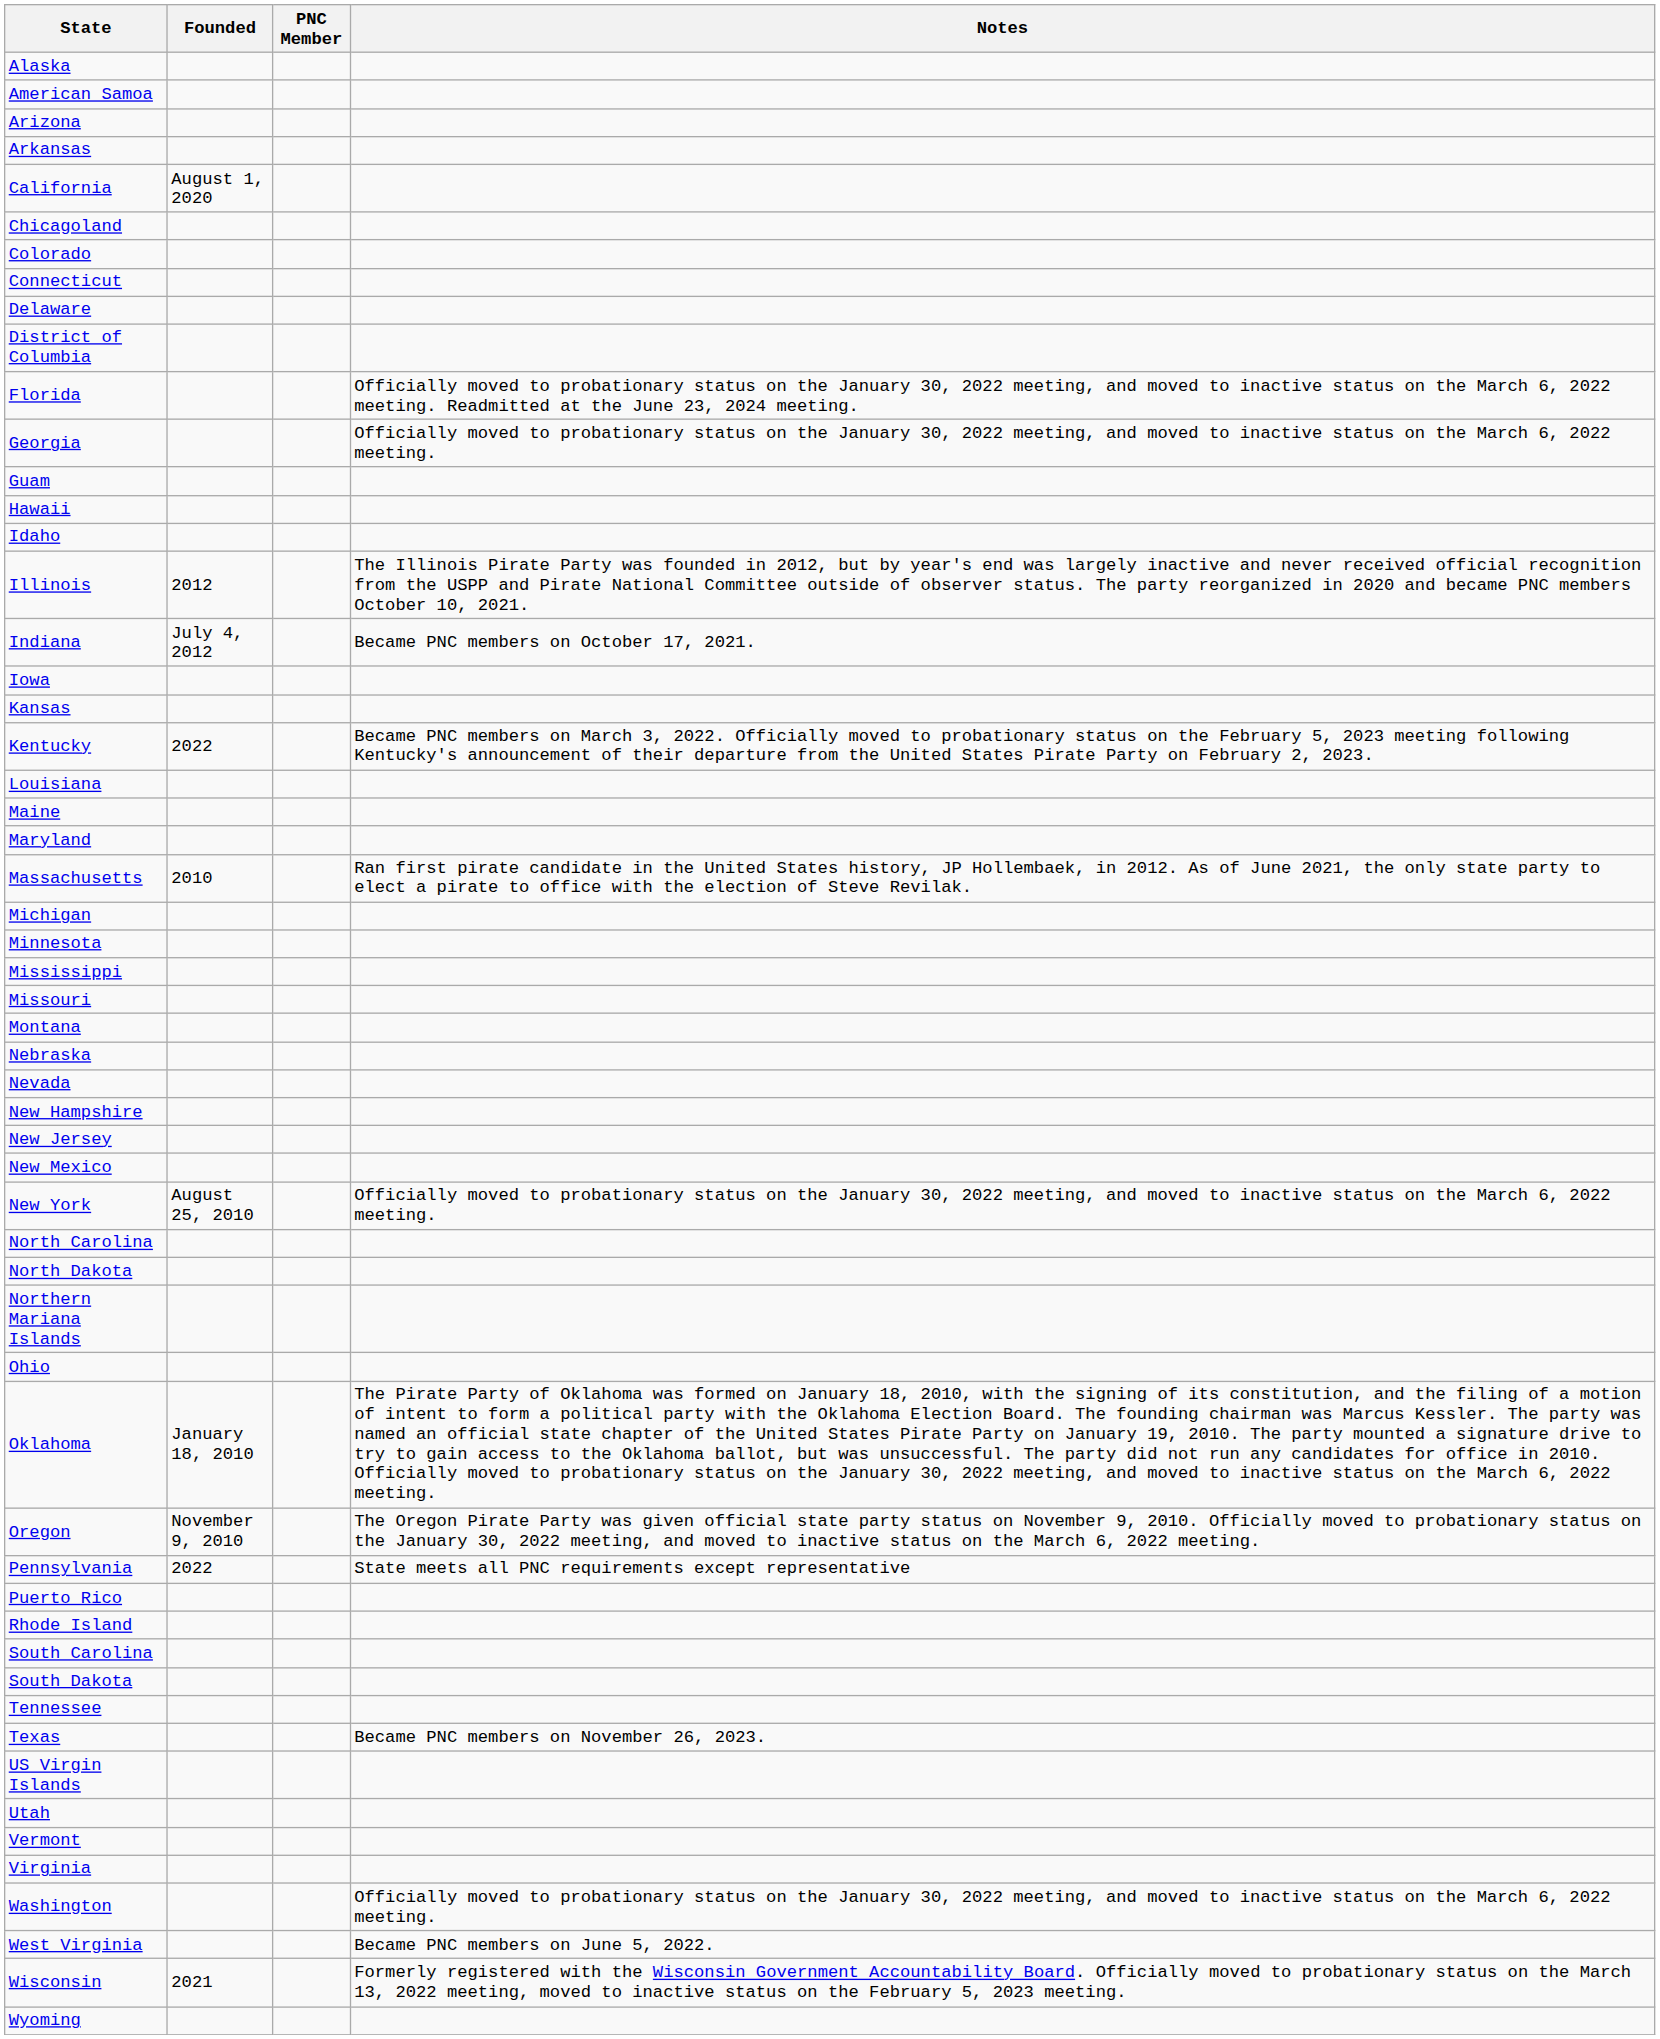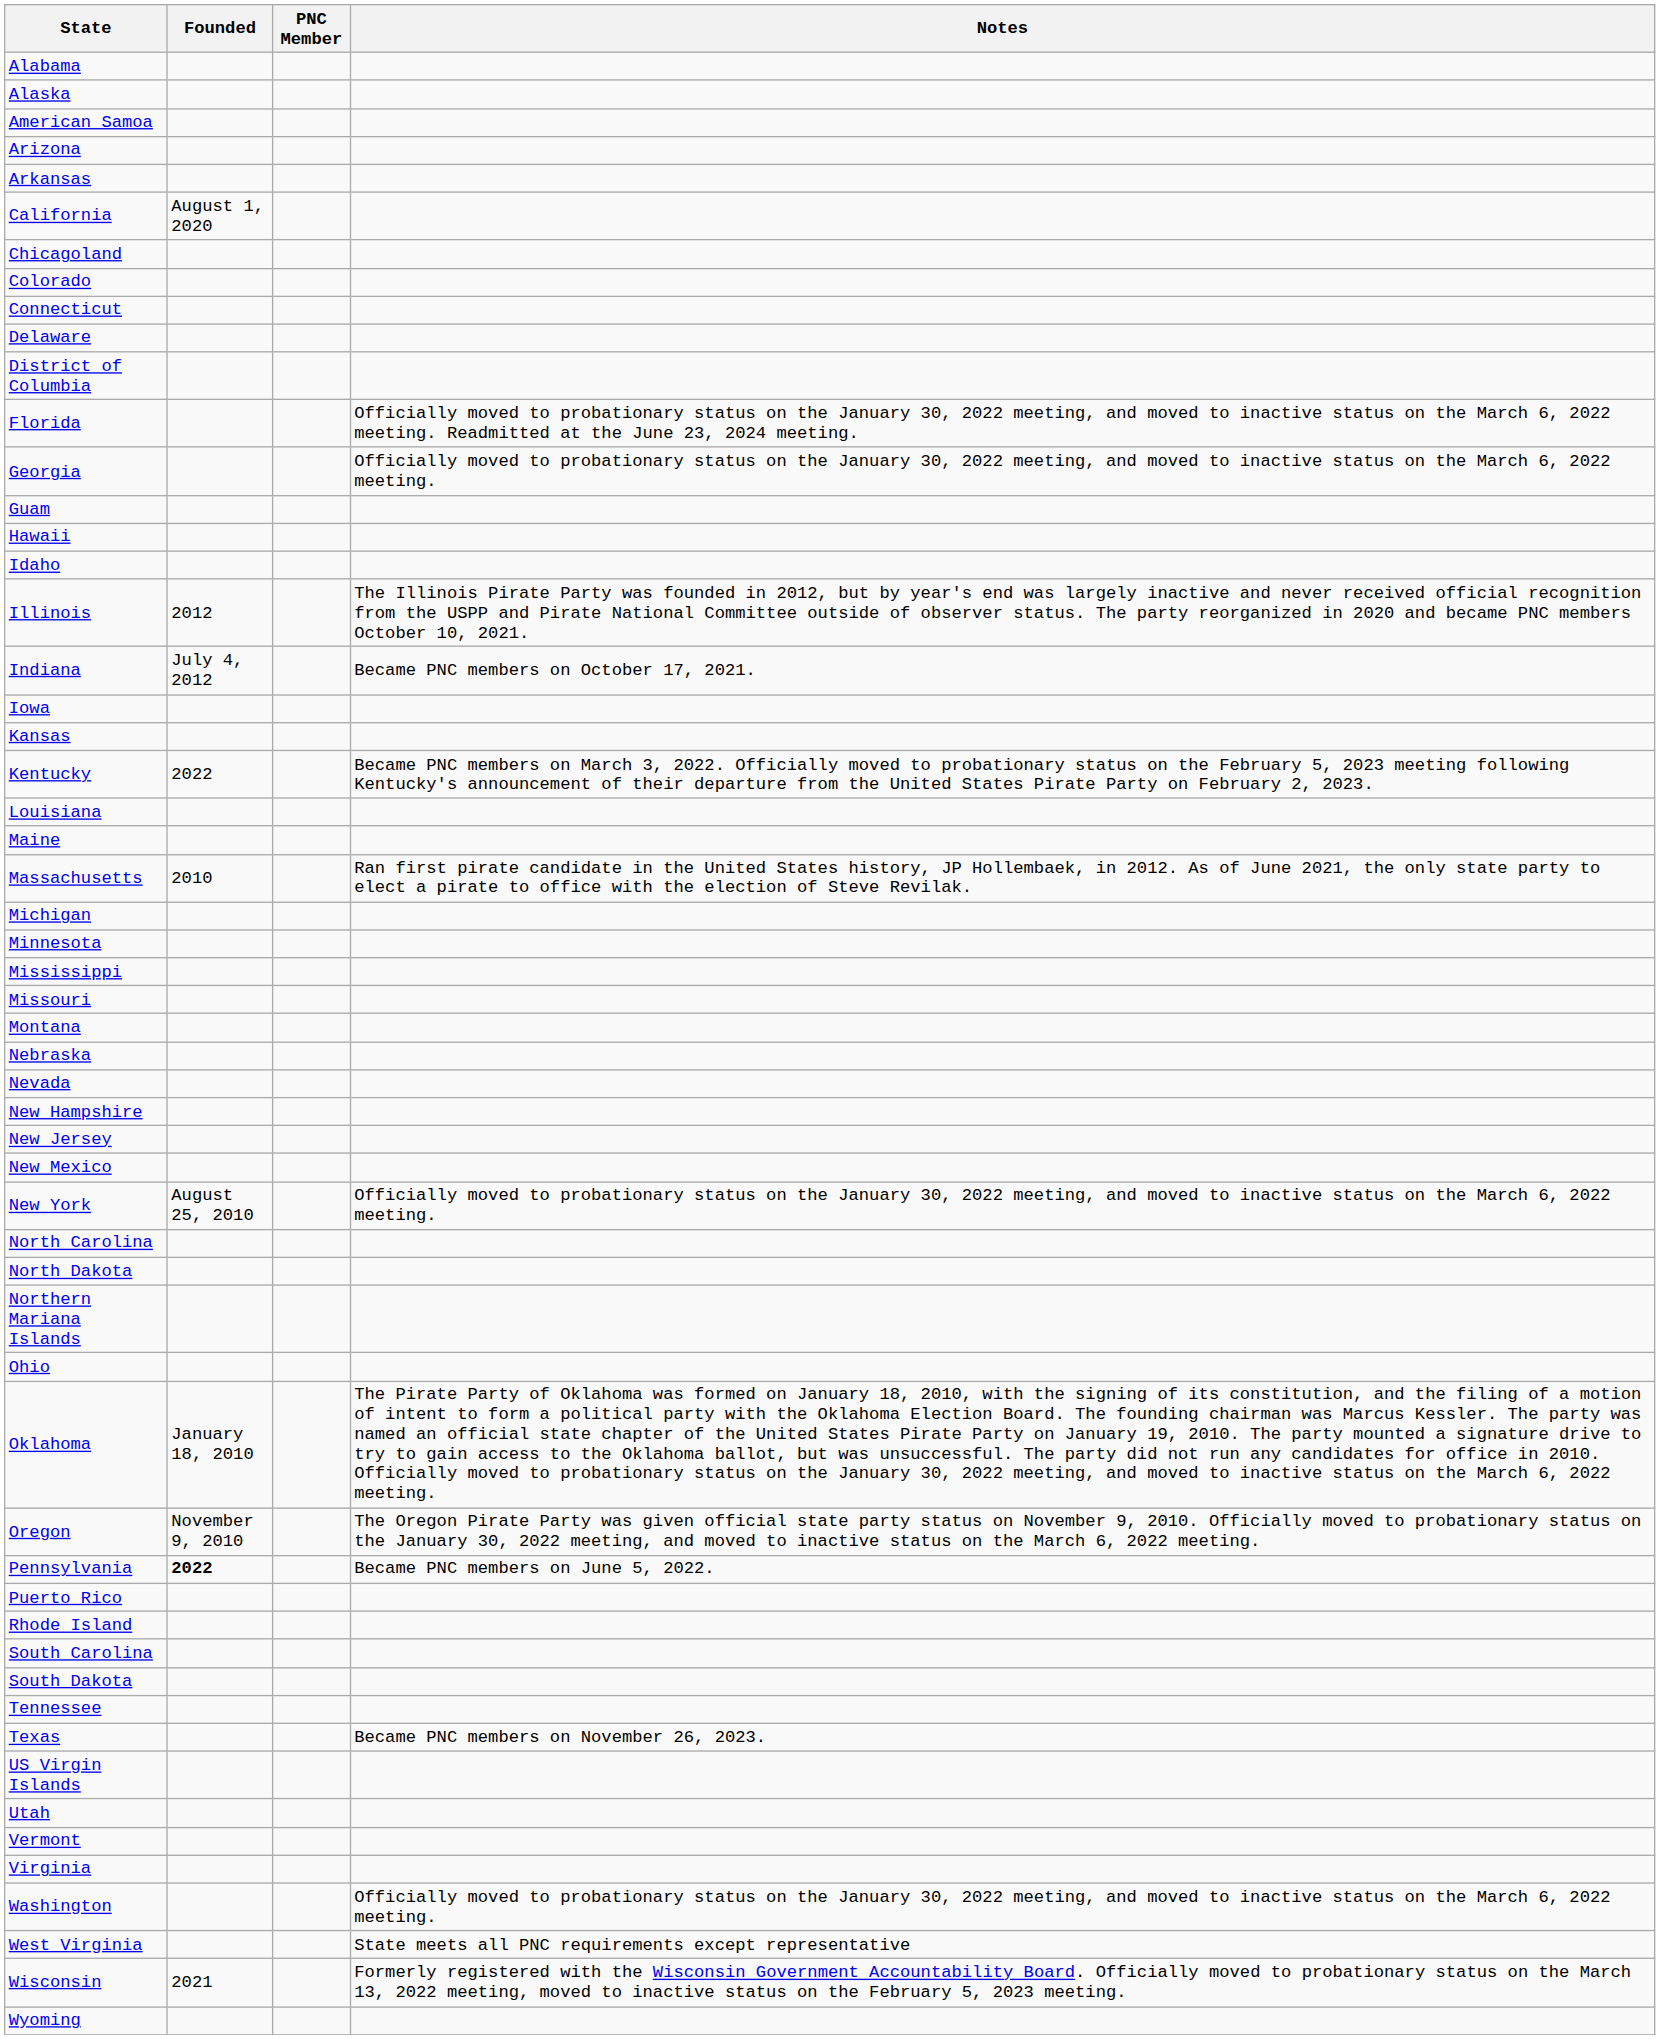+ row: Alabama
- row: Maryland
Pennsylvania | Founded: normal -> bold
Pennsylvania | Notes: State meets all PNC requirements except representative -> Became PNC members on June 5, 2022.
West Virginia | Notes: Became PNC members on June 5, 2022. -> State meets all PNC requirements except representative
